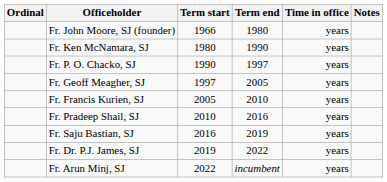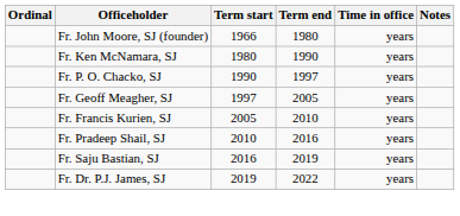- row: Fr. Arun Minj, SJ | 2022 | incumbent | years
